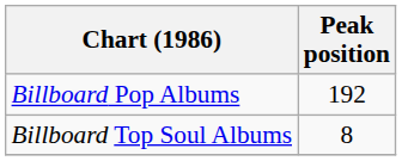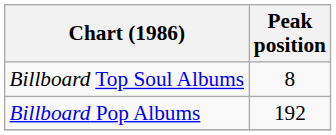rows swapped: Billboard Pop Albums <-> Billboard Top Soul Albums
